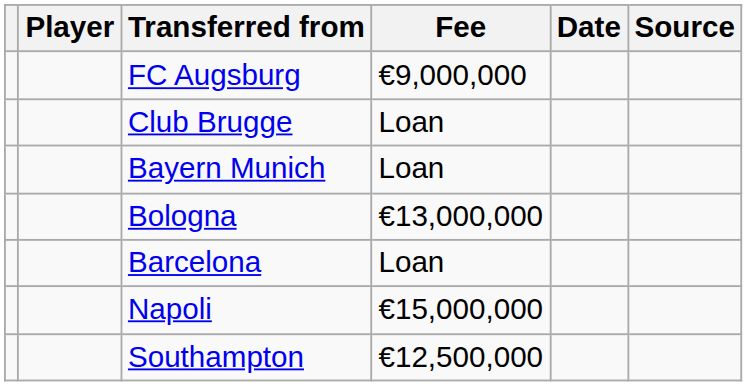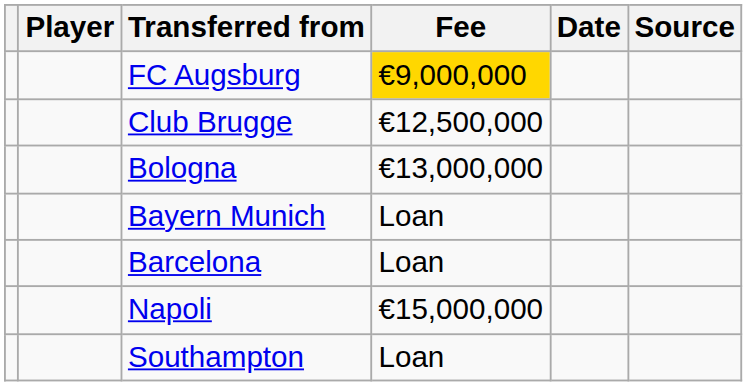FC Augsburg | Fee: no background -> gold background
Club Brugge | Fee: Loan -> €12,500,000
rows swapped: Bayern Munich <-> Bologna
Southampton | Fee: €12,500,000 -> Loan
